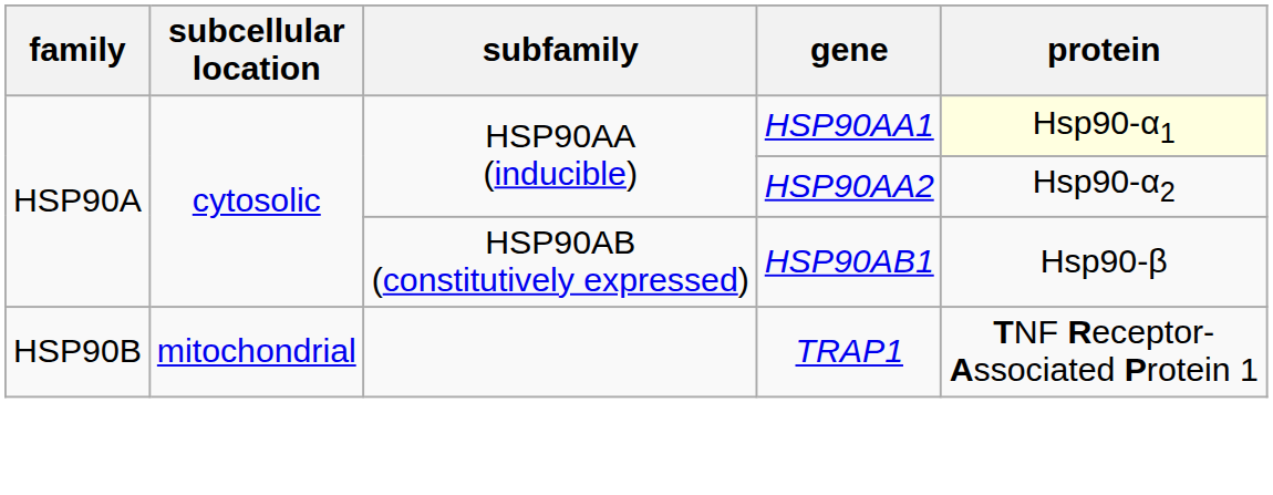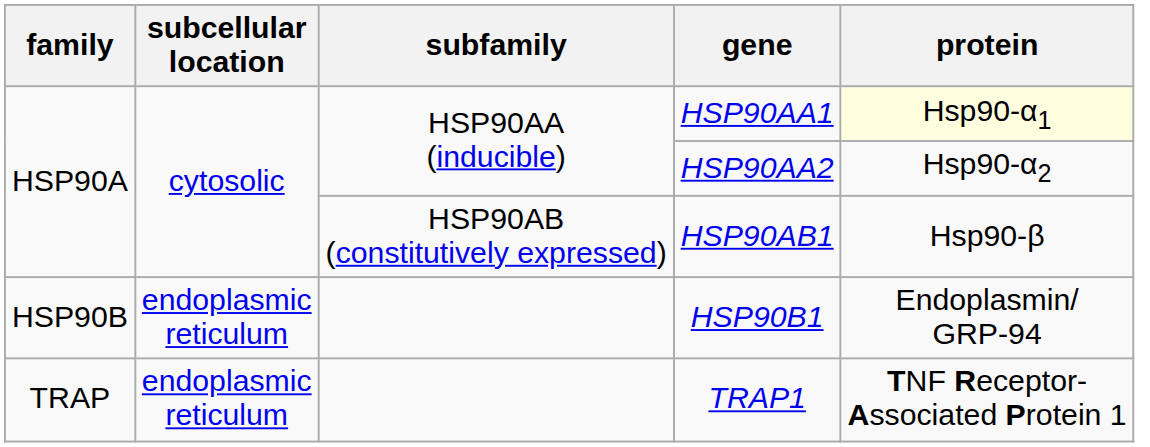+ row: HSP90B | endoplasmic reticulum | HSP90B1 | Endoplasmin/ GRP-94
TRAP1 | family: HSP90B -> TRAP
TRAP1 | subcellular location: mitochondrial -> endoplasmic reticulum
